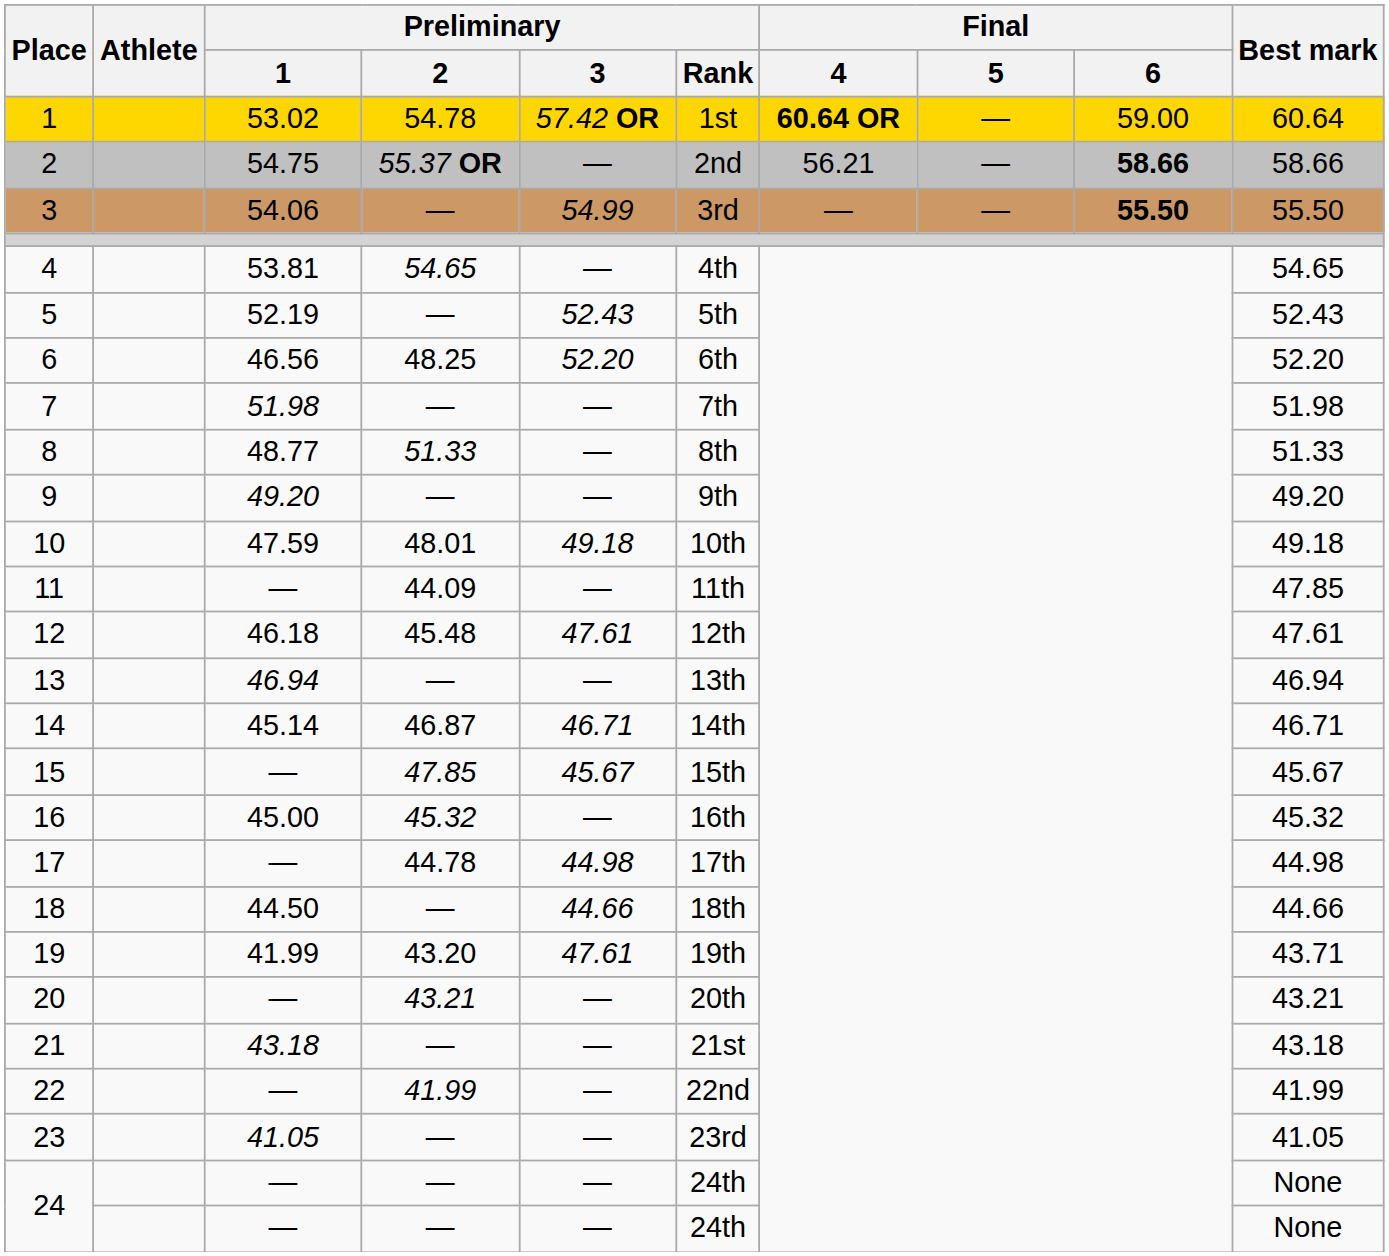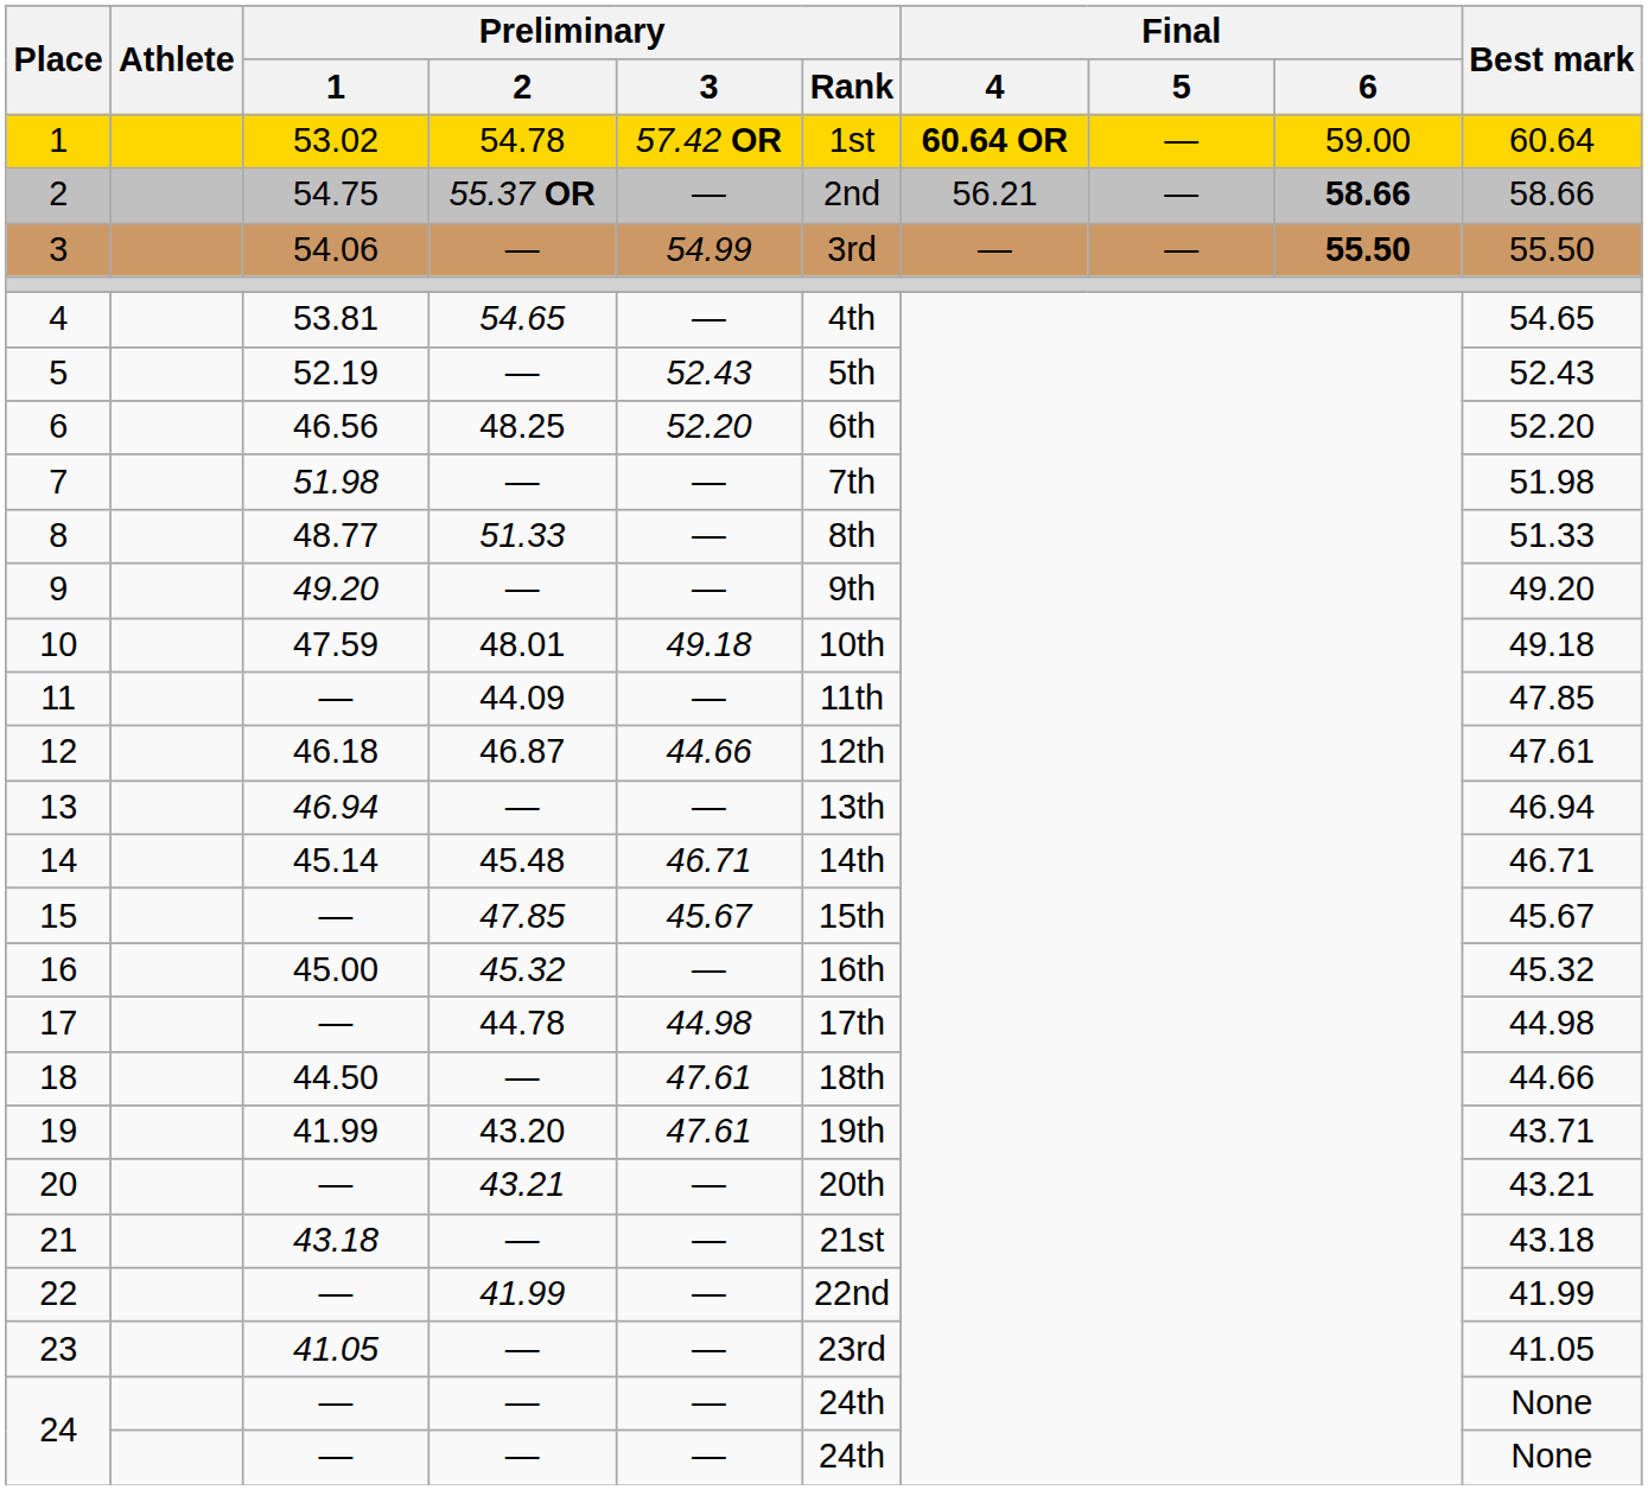12 | Preliminary / 2: 45.48 -> 46.87
12 | Preliminary / 3: 47.61 -> 44.66
14 | Preliminary / 2: 46.87 -> 45.48
18 | Preliminary / 3: 44.66 -> 47.61
